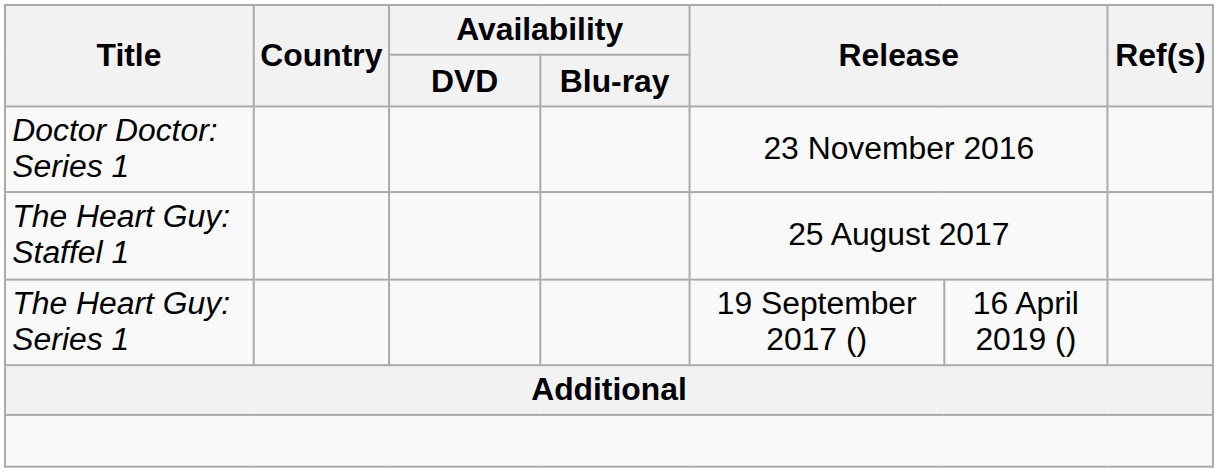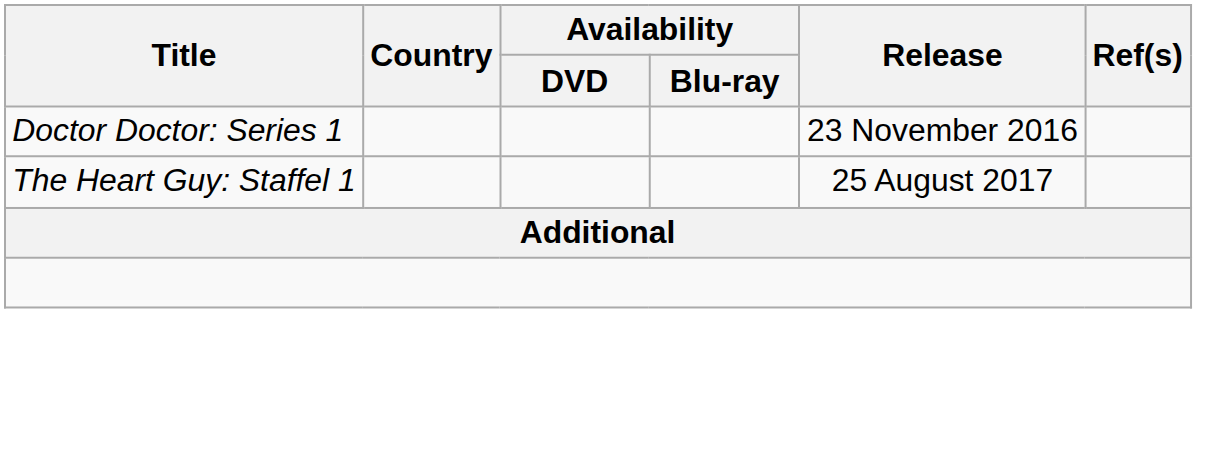- row: The Heart Guy: Series 1 | 19 September 2017 () | 16 April 2019 ()
